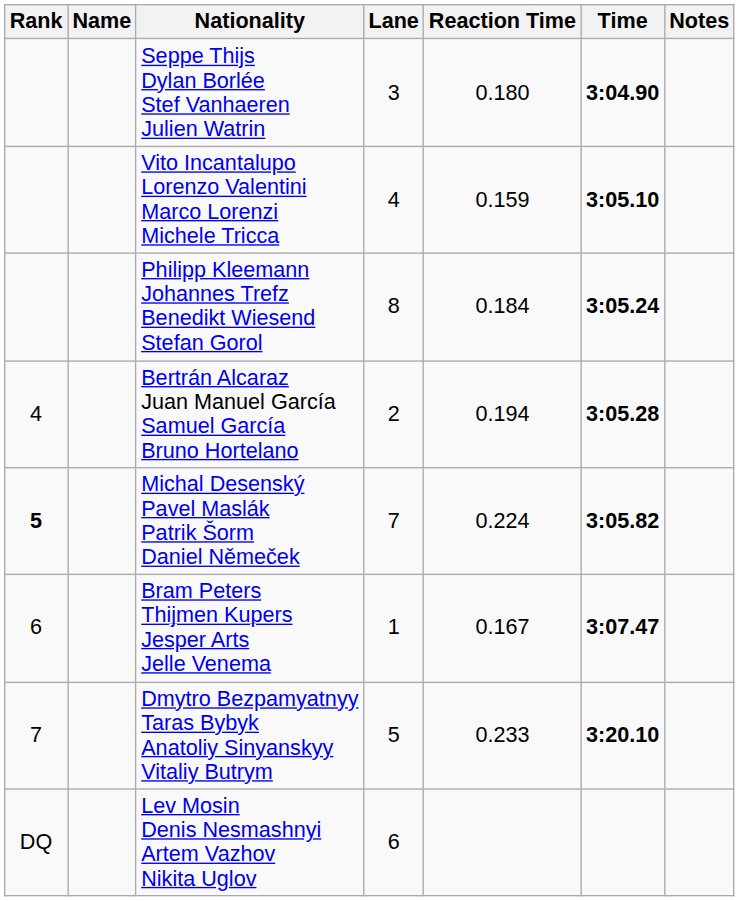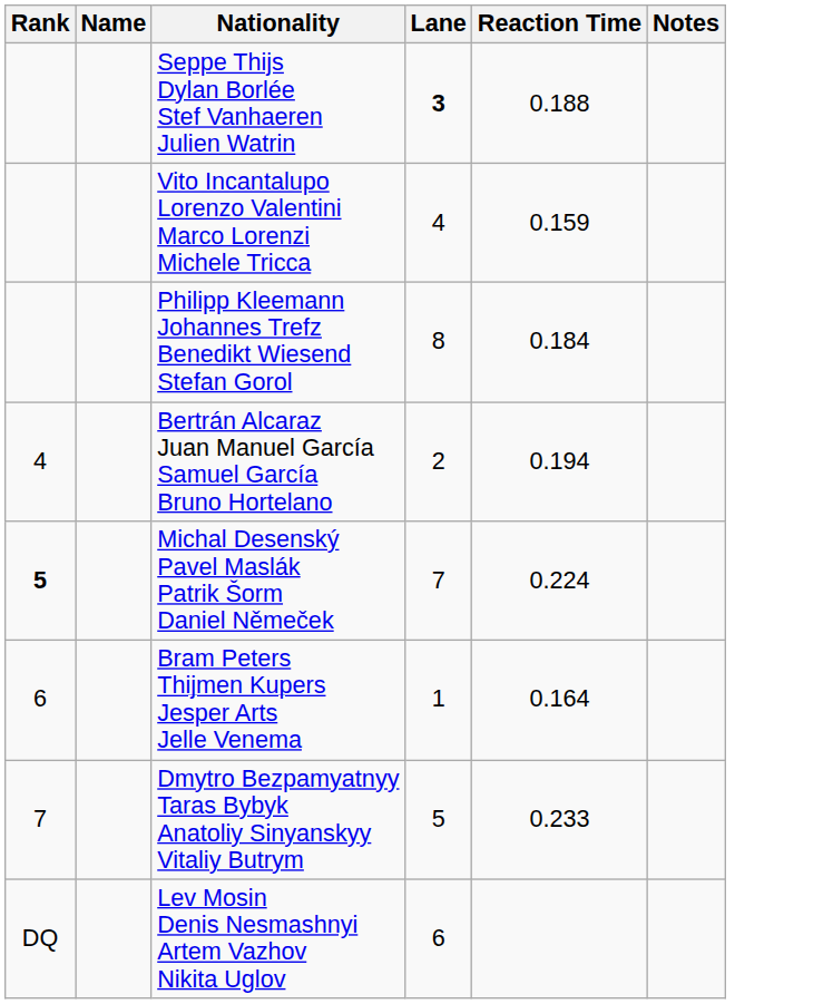- column: Time | 3:04.90 | 3:05.10 | 3:05.24 | 3:05.28 | 3:05.82 | 3:07.47 | 3:20.10
Seppe Thijs Dylan Borlée Stef Vanhaeren Julien Watrin | Lane: normal -> bold
Seppe Thijs Dylan Borlée Stef Vanhaeren Julien Watrin | Reaction Time: 0.180 -> 0.188
Bram Peters Thijmen Kupers Jesper Arts Jelle Venema | Reaction Time: 0.167 -> 0.164
